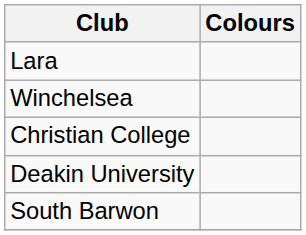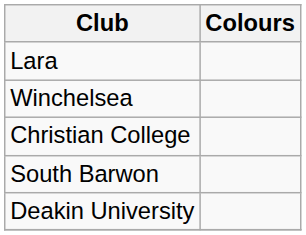rows swapped: Deakin University <-> South Barwon
